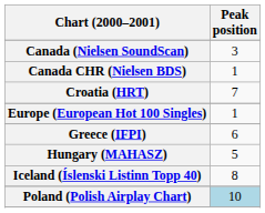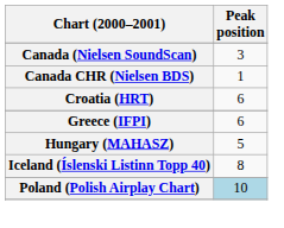Croatia (HRT) | Peak position: 7 -> 6
- row: Europe (European Hot 100 Singles) | 1
